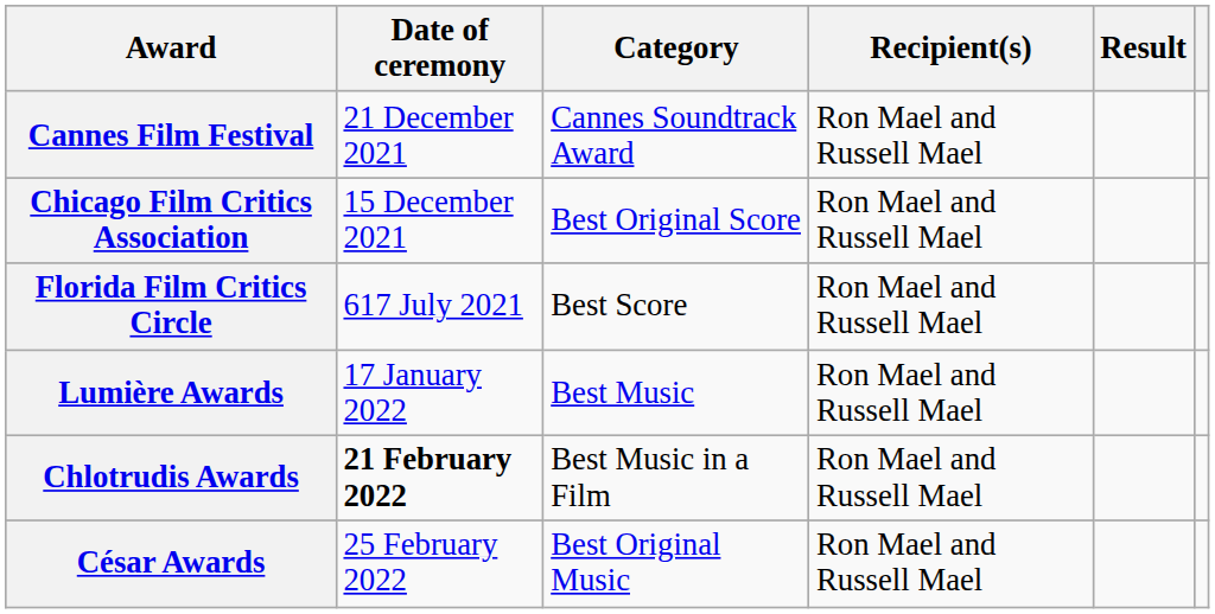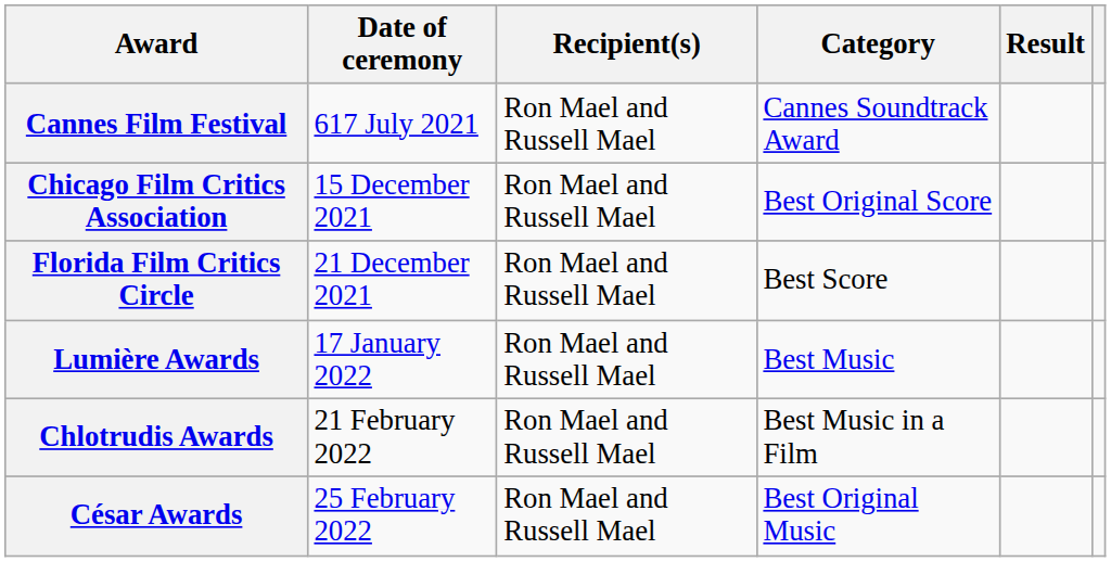columns swapped: Category <-> Recipient(s)
Cannes Film Festival | Date of ceremony: 21 December 2021 -> 617 July 2021
Florida Film Critics Circle | Date of ceremony: 617 July 2021 -> 21 December 2021
Chlotrudis Awards | Date of ceremony: bold -> normal
